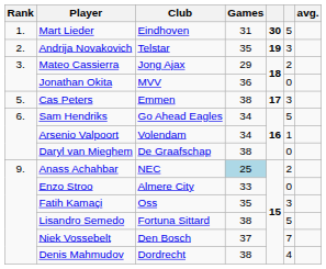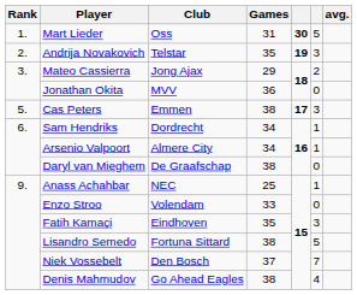Mart Lieder | Club: Eindhoven -> Oss
Sam Hendriks | Club: Go Ahead Eagles -> Dordrecht
Sam Hendriks | column 6: 5 -> 1
Arsenio Valpoort | Club: Volendam -> Almere City
Anass Achahbar | Games: lightblue background -> no background
Anass Achahbar | column 6: 2 -> 1
Enzo Stroo | Club: Almere City -> Volendam
Fatih Kamaçi | Club: Oss -> Eindhoven
Denis Mahmudov | Club: Dordrecht -> Go Ahead Eagles
